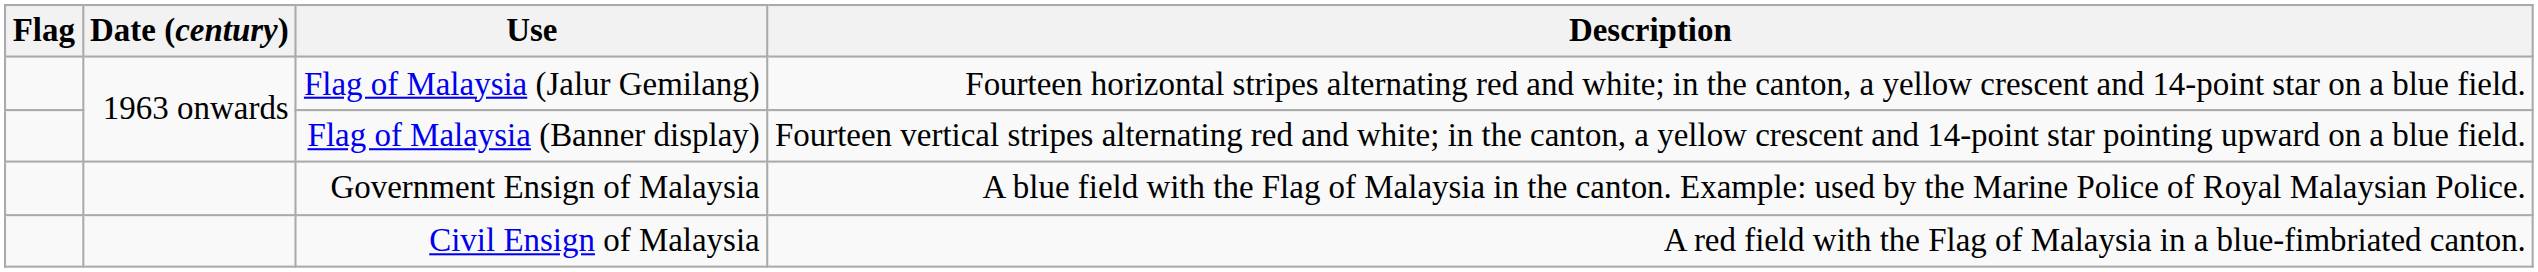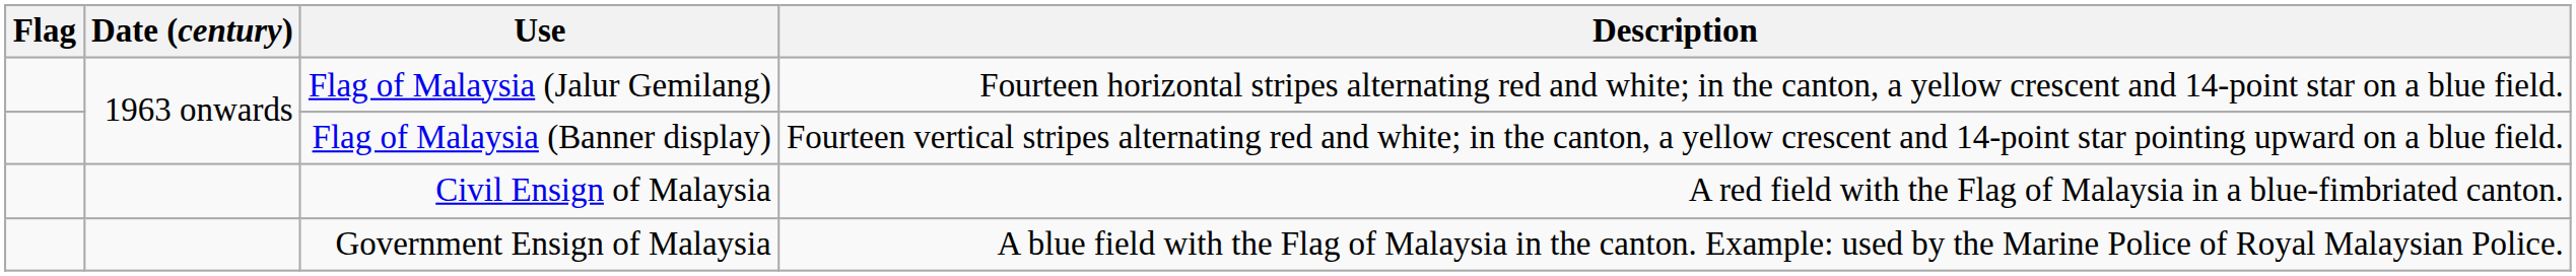rows swapped: Civil Ensign of Malaysia <-> Government Ensign of Malaysia
